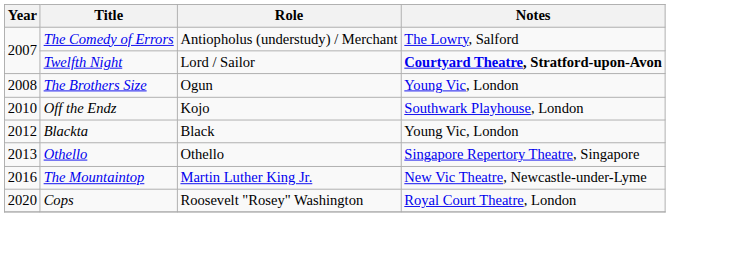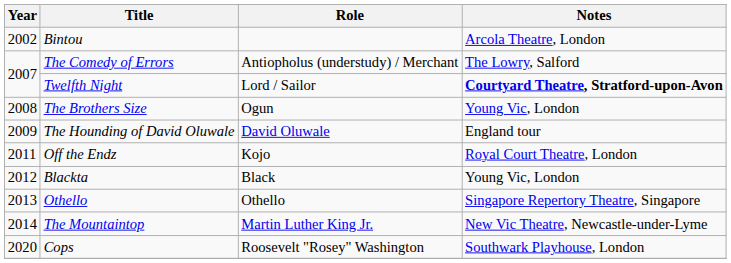+ row: 2002 | Bintou | Arcola Theatre, London
+ row: 2009 | The Hounding of David Oluwale | David Oluwale | England tour
Off the Endz | Year: 2010 -> 2011
Off the Endz | Notes: Southwark Playhouse, London -> Royal Court Theatre, London
The Mountaintop | Year: 2016 -> 2014
Cops | Notes: Royal Court Theatre, London -> Southwark Playhouse, London
